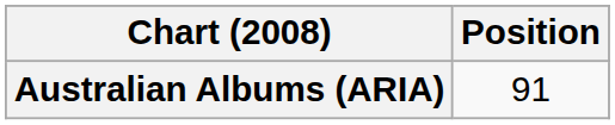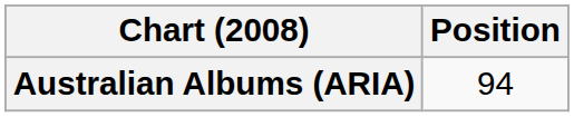Australian Albums (ARIA) | Position: 91 -> 94
